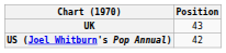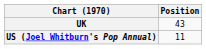US (Joel Whitburn's Pop Annual) | Position: 42 -> 11
